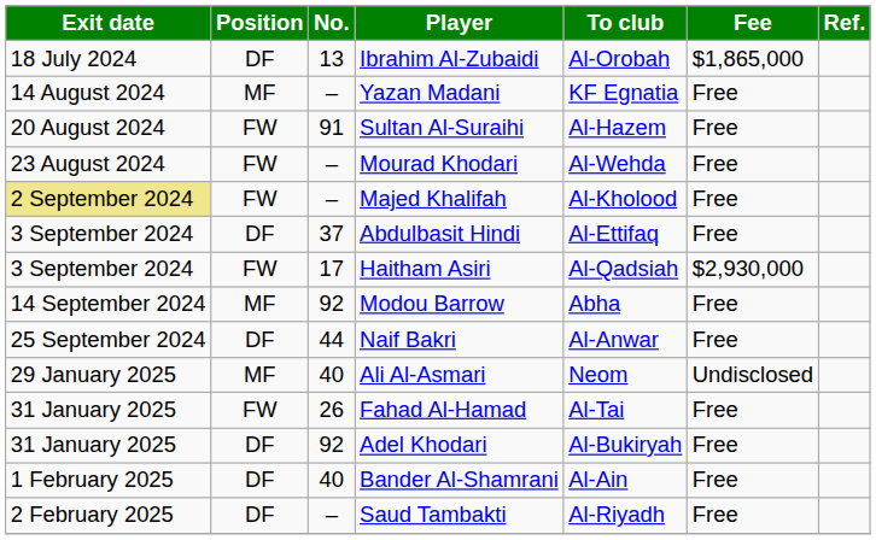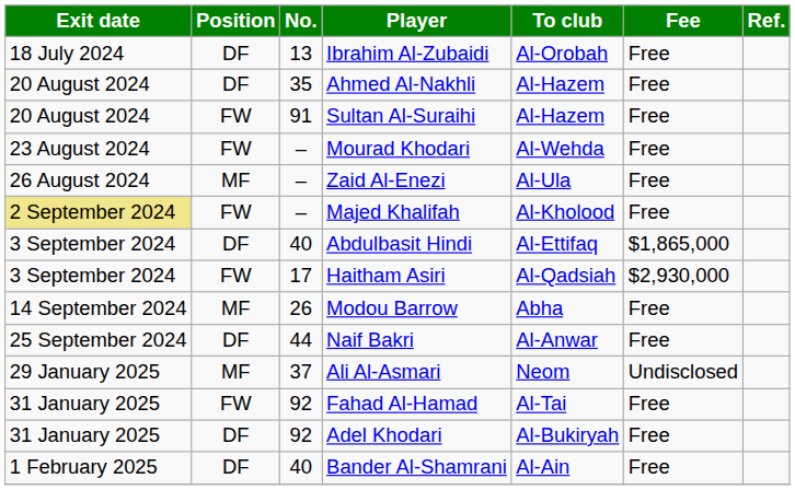Ibrahim Al-Zubaidi | Fee: $1,865,000 -> Free
- row: 14 August 2024 | MF | – | Yazan Madani | KF Egnatia | Free
+ row: 20 August 2024 | DF | 35 | Ahmed Al-Nakhli | Al-Hazem | Free
+ row: 26 August 2024 | MF | – | Zaid Al-Enezi | Al-Ula | Free
Abdulbasit Hindi | No.: 37 -> 40
Abdulbasit Hindi | Fee: Free -> $1,865,000
Modou Barrow | No.: 92 -> 26
Ali Al-Asmari | No.: 40 -> 37
Fahad Al-Hamad | No.: 26 -> 92
- row: 2 February 2025 | DF | – | Saud Tambakti | Al-Riyadh | Free
